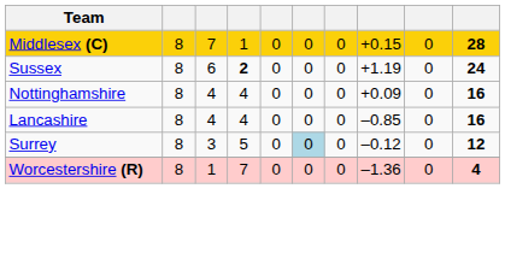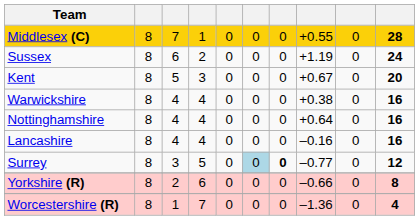Middlesex (C) | column 8: +0.15 -> +0.55
Sussex | column 4: bold -> normal
+ row: Kent | 8 | 5 | 3 | 0 | 0 | 0 | +0.67 | 0 | 20
+ row: Warwickshire | 8 | 4 | 4 | 0 | 0 | 0 | +0.38 | 0 | 16
Nottinghamshire | column 8: +0.09 -> +0.64
Lancashire | column 8: –0.85 -> –0.16
Surrey | column 7: normal -> bold
Surrey | column 8: –0.12 -> –0.77
+ row: Yorkshire (R) | 8 | 2 | 6 | 0 | 0 | 0 | –0.66 | 0 | 8
